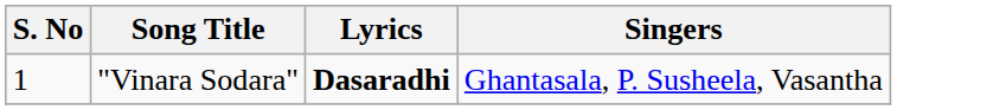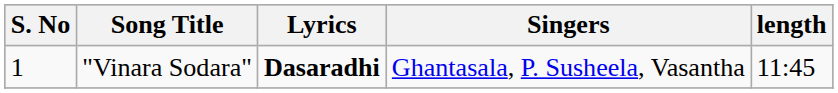+ column: length | 11:45
